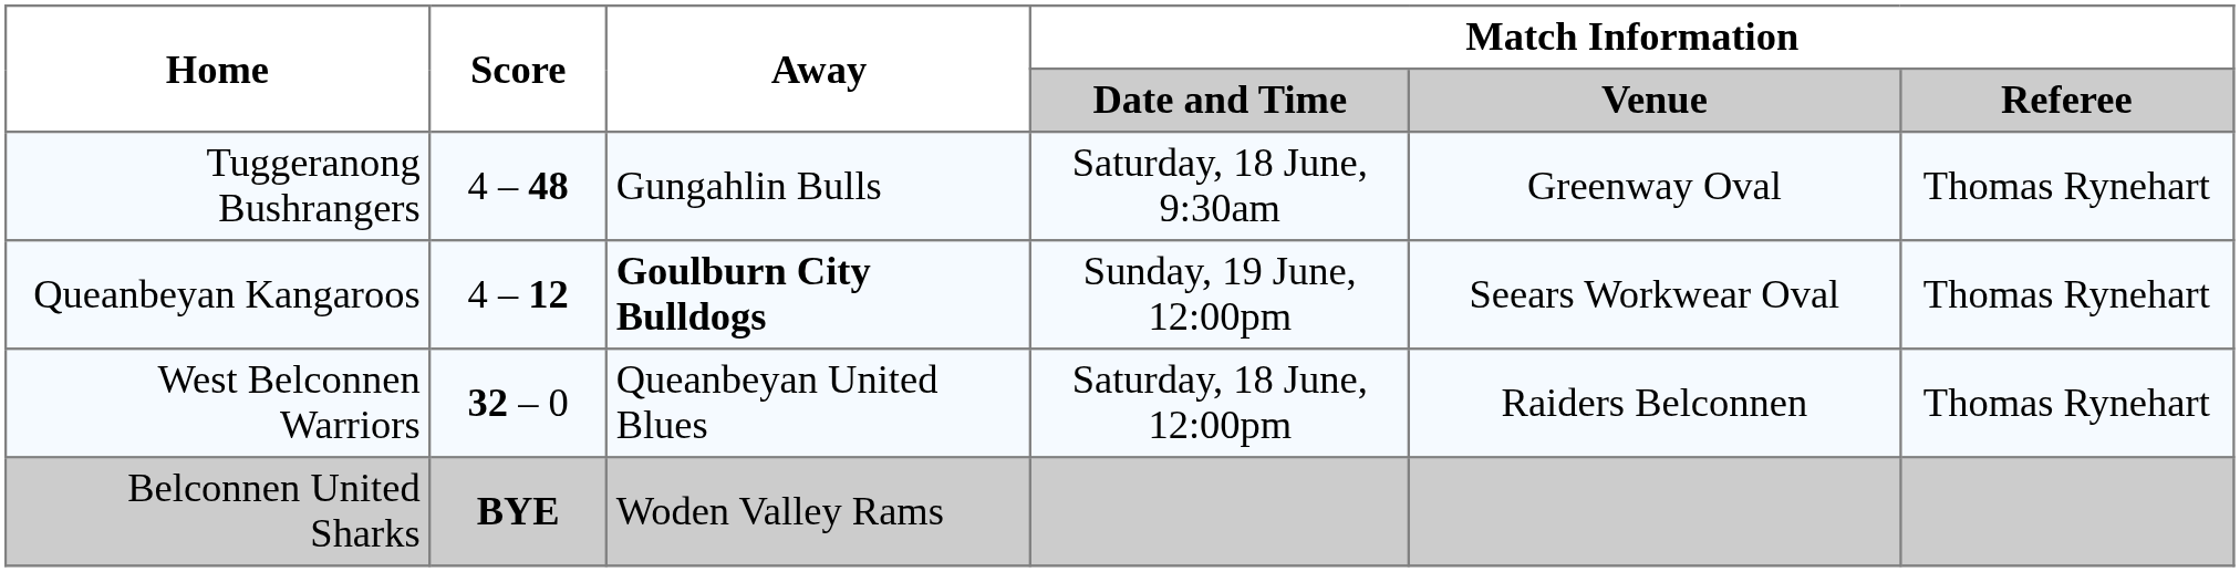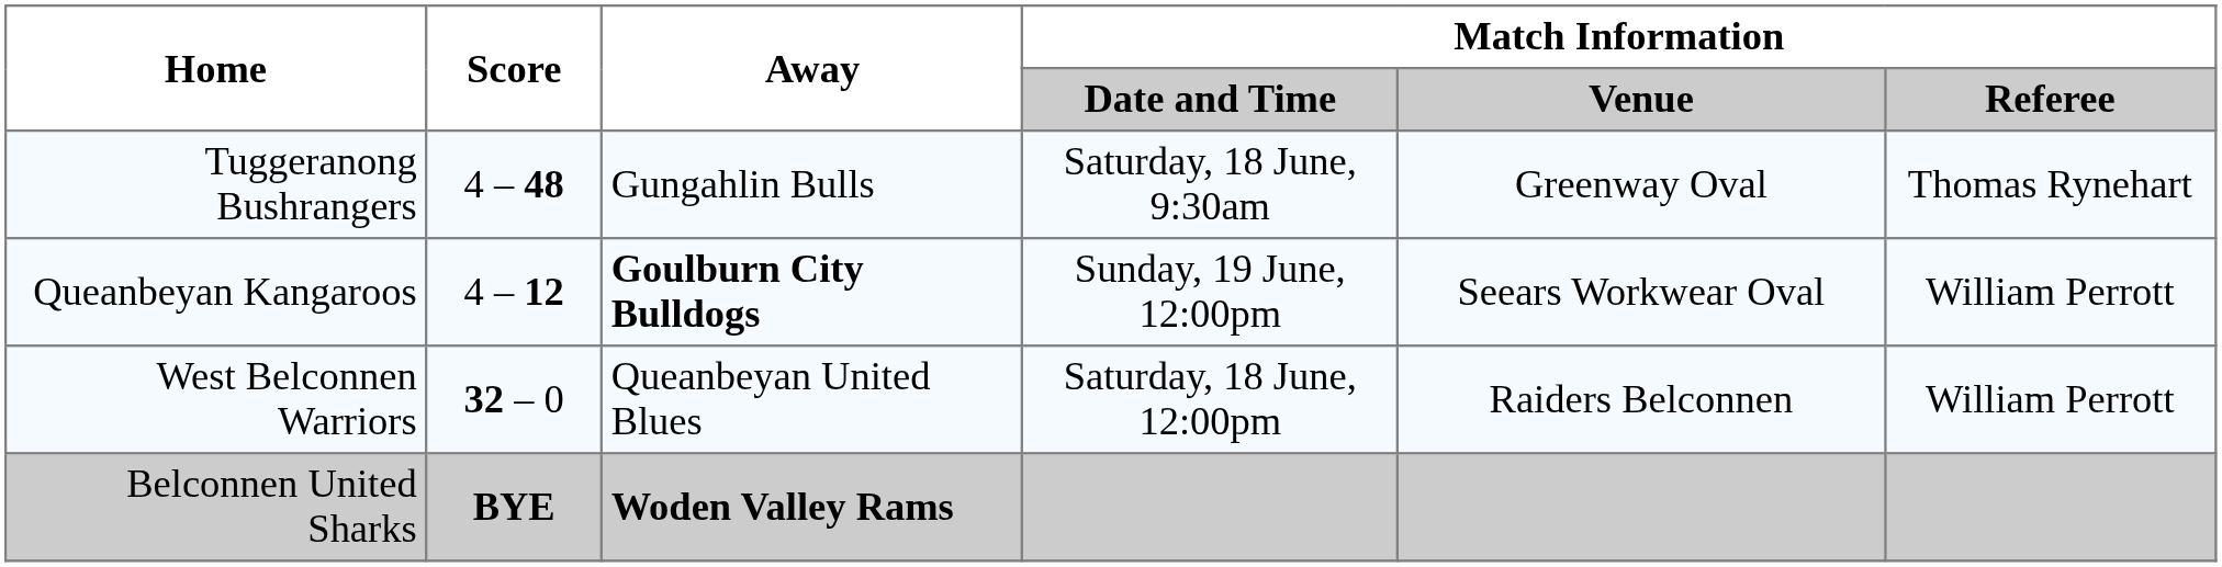Queanbeyan Kangaroos | Match Information / Referee: Thomas Rynehart -> William Perrott
West Belconnen Warriors | Match Information / Referee: Thomas Rynehart -> William Perrott
Belconnen United Sharks | Away: normal -> bold
